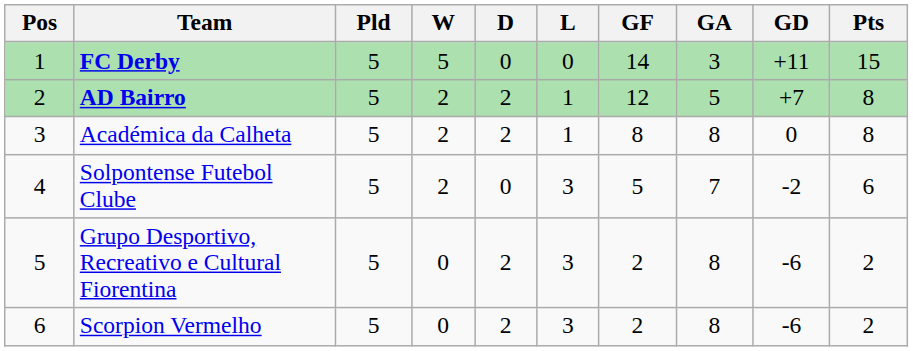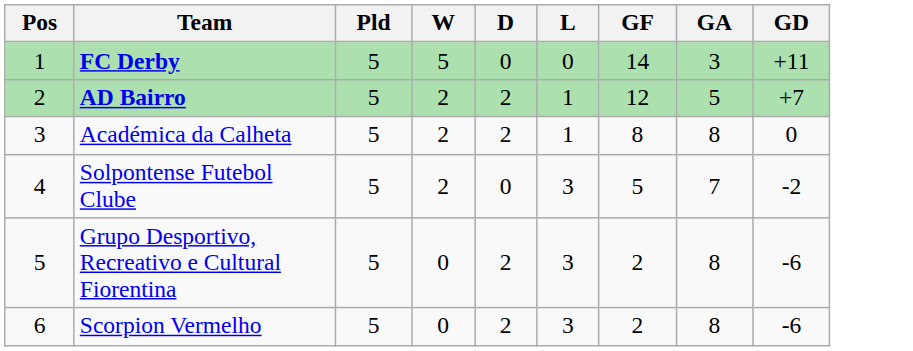- column: Pts | 15 | 8 | 8 | 6 | 2 | 2
